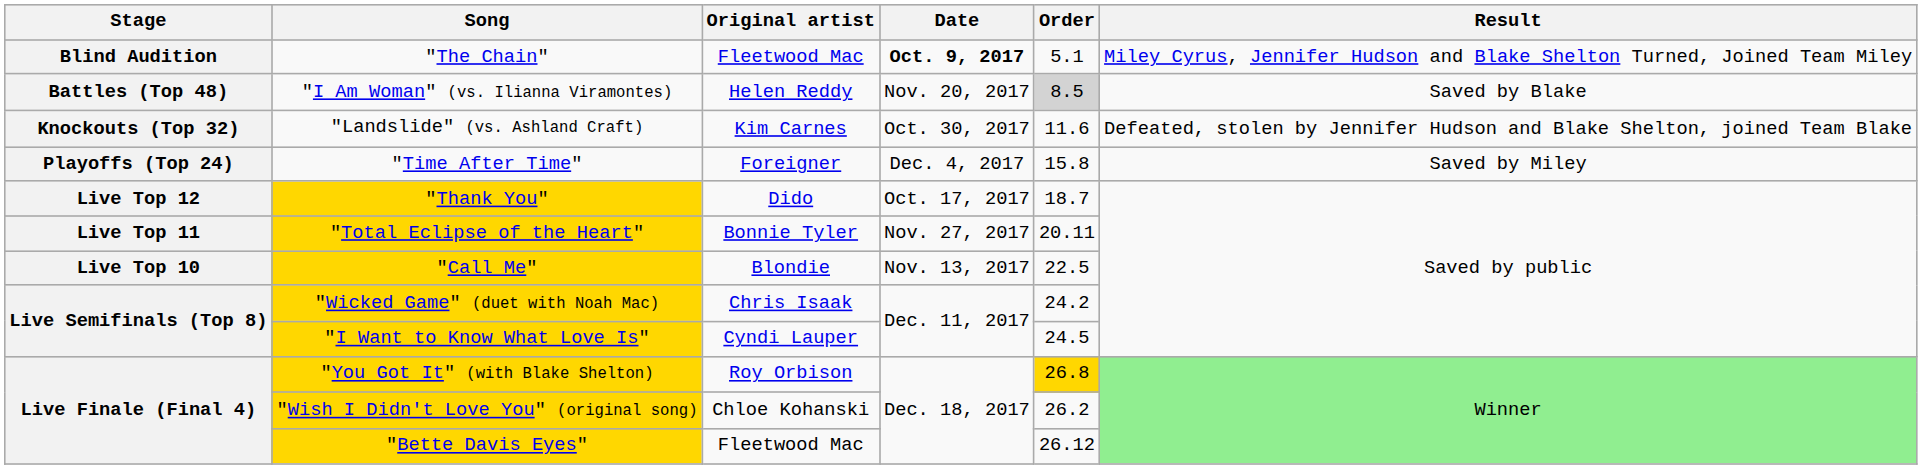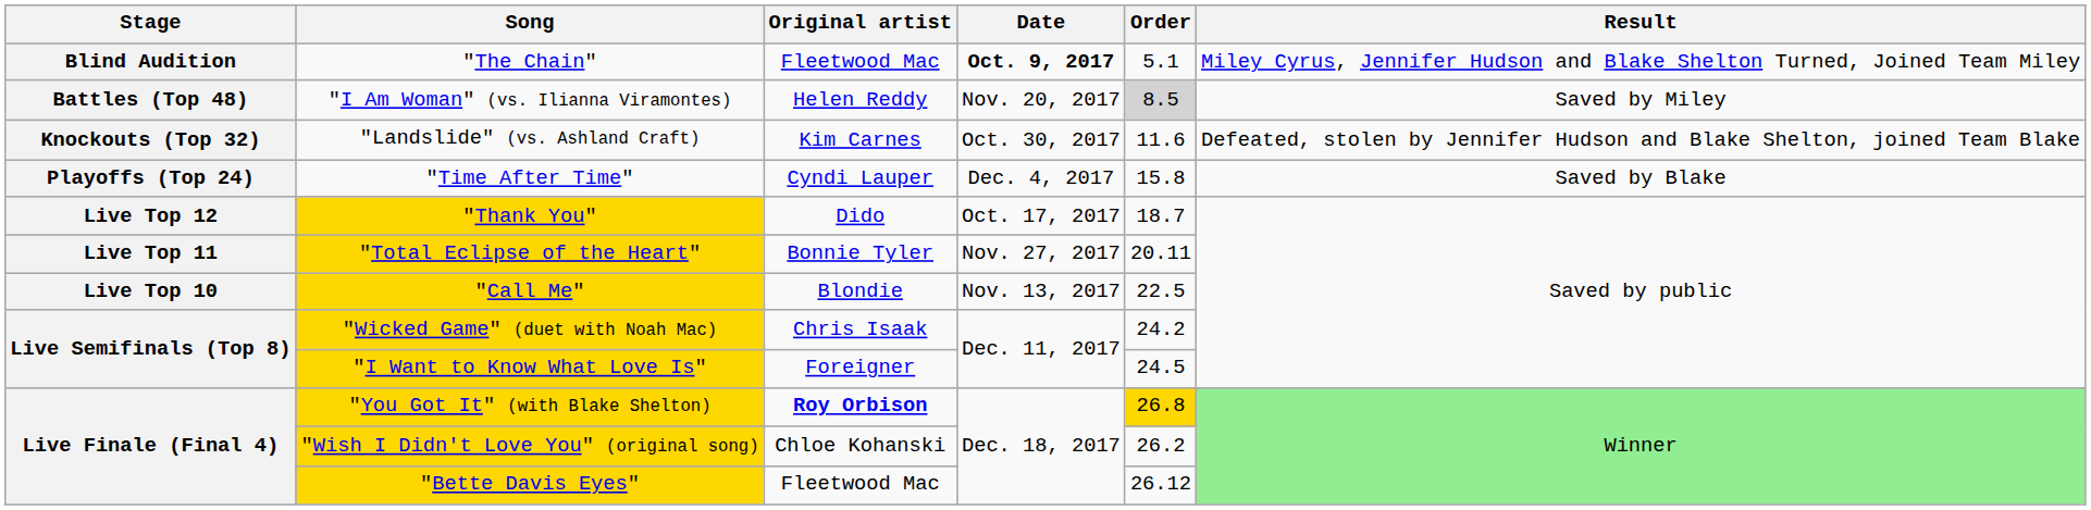"I Am Woman" (vs. Ilianna Viramontes) | Result: Saved by Blake -> Saved by Miley
"Time After Time" | Original artist: Foreigner -> Cyndi Lauper
"Time After Time" | Result: Saved by Miley -> Saved by Blake
"I Want to Know What Love Is" | Original artist: Cyndi Lauper -> Foreigner
"You Got It" (with Blake Shelton) | Original artist: normal -> bold
